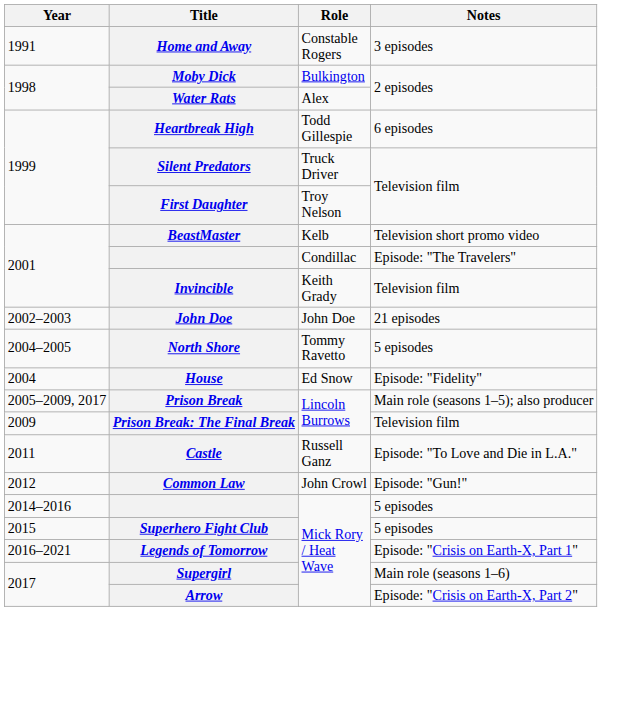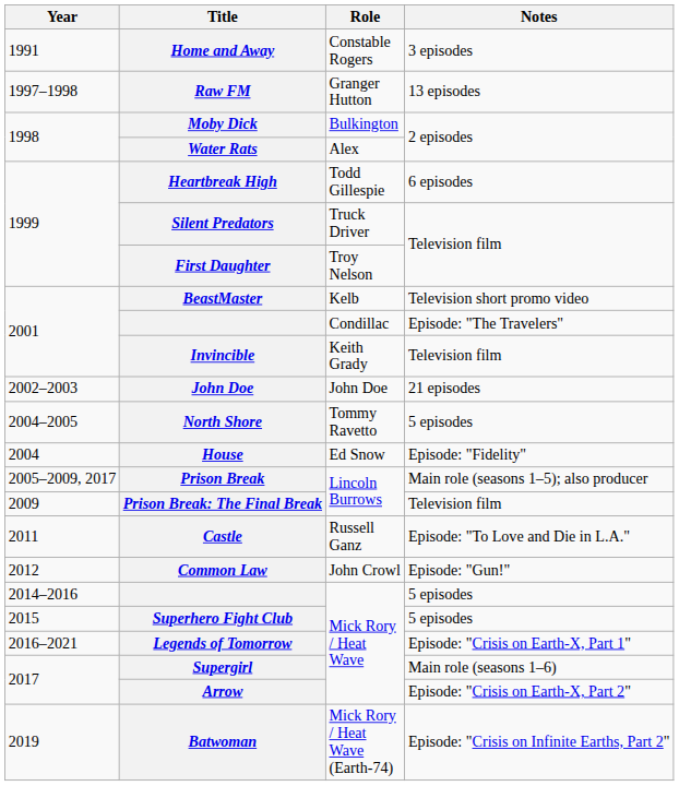+ row: 1997–1998 | Raw FM | Granger Hutton | 13 episodes
+ row: 2019 | Batwoman | Mick Rory / Heat Wave (Earth-74) | Episode: "Crisis on Infinite Earths, Part 2"
